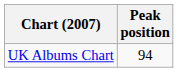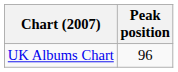UK Albums Chart | Peak position: 94 -> 96
